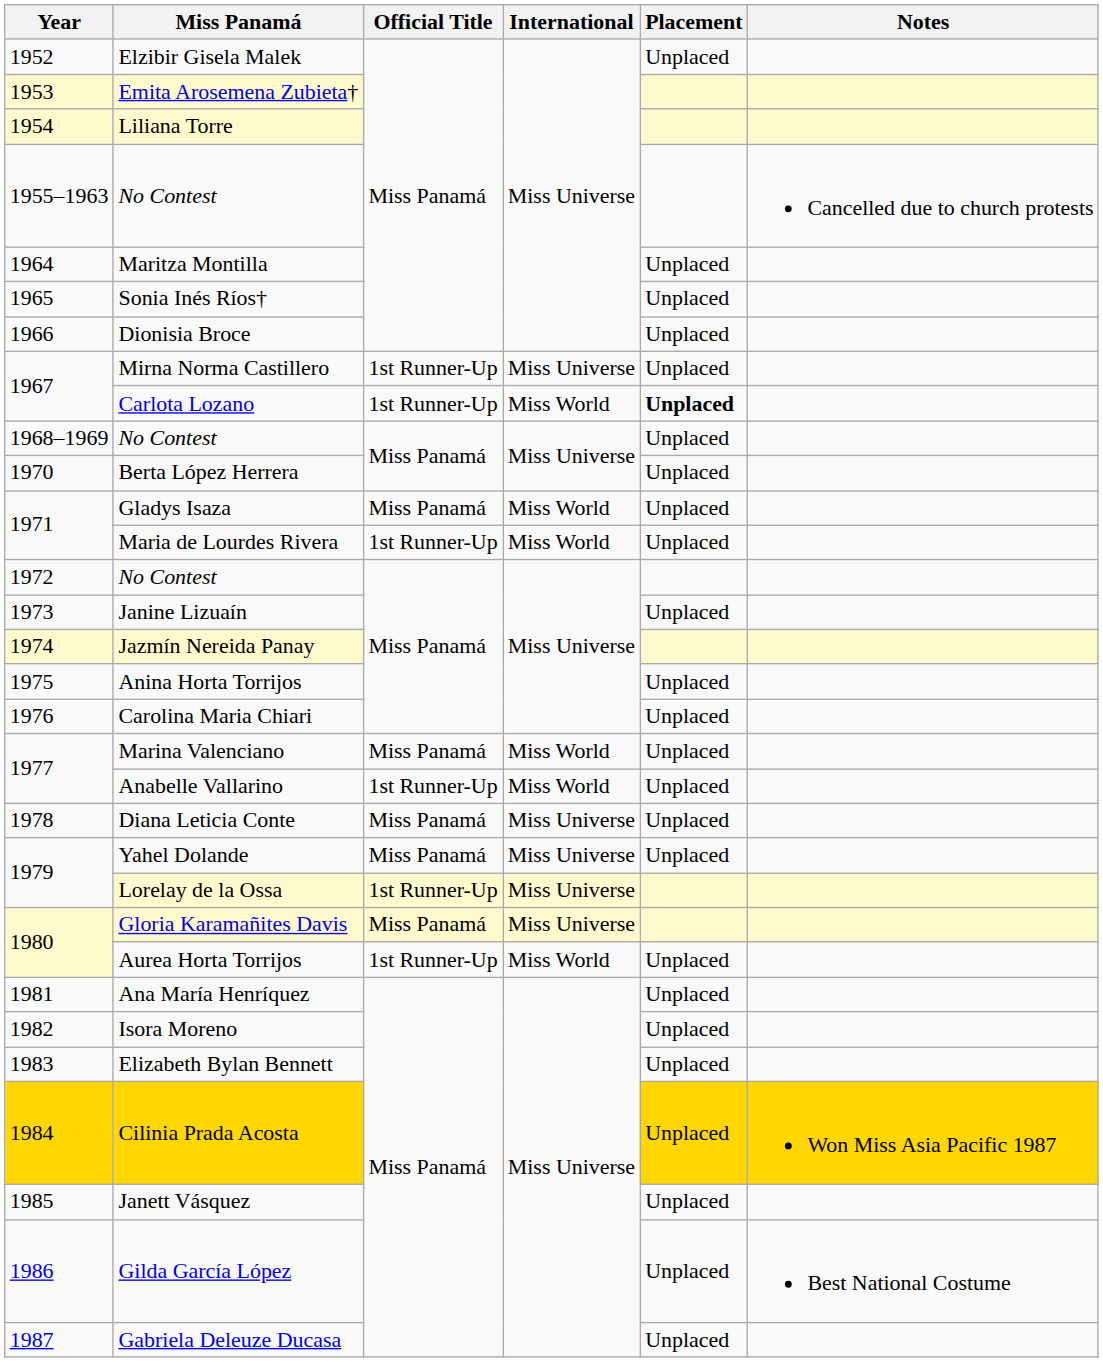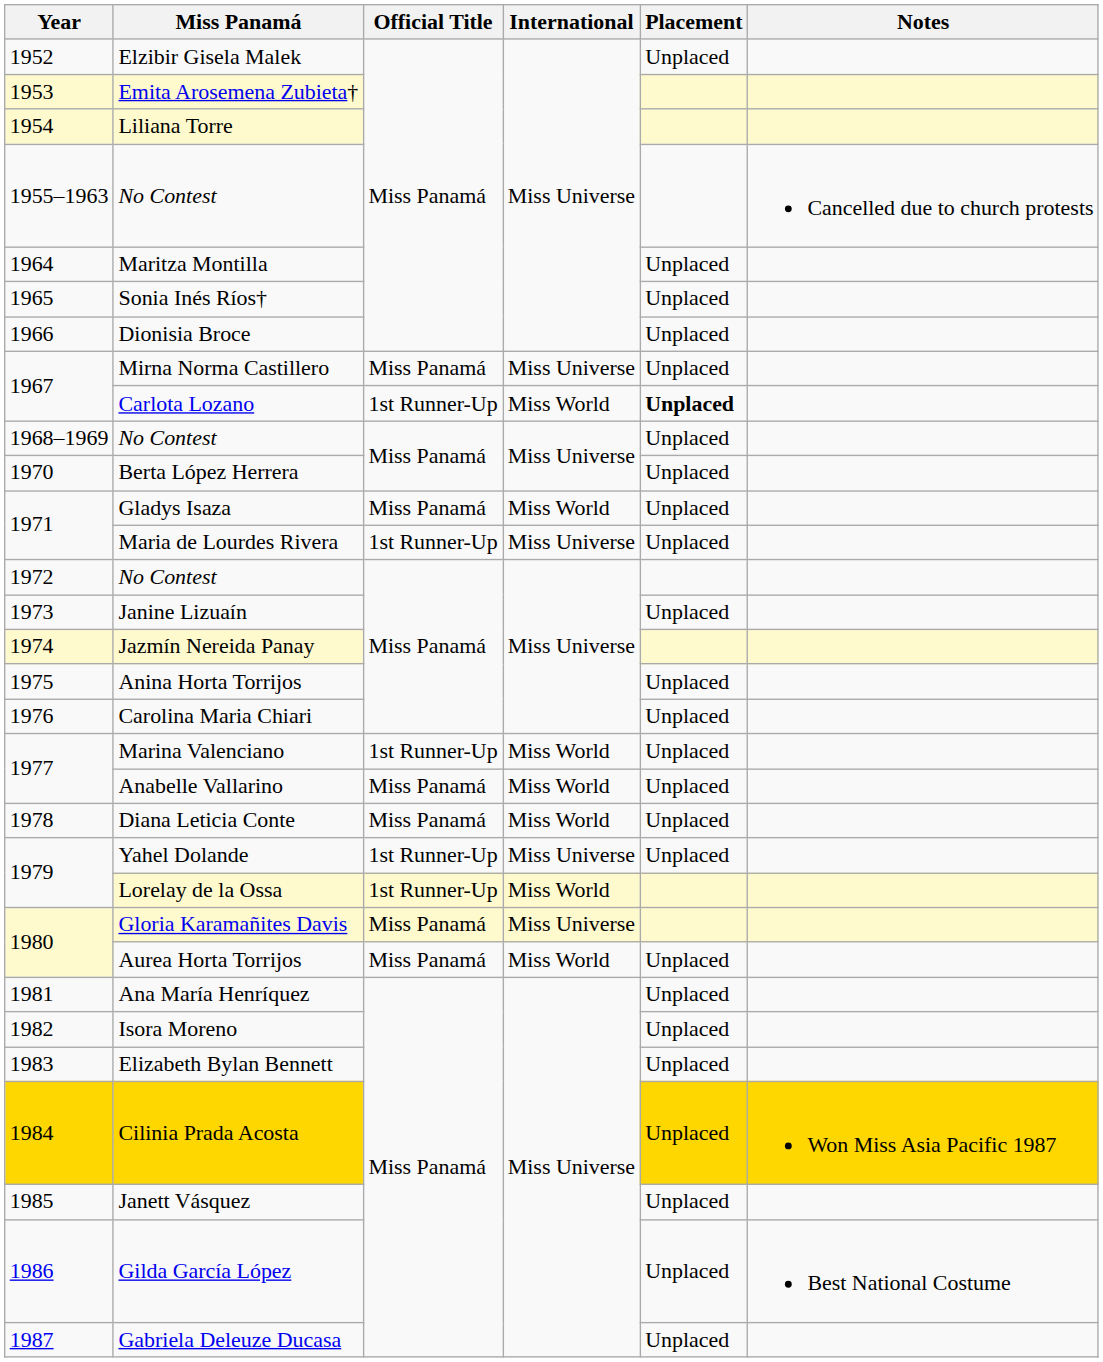Mirna Norma Castillero | Official Title: 1st Runner-Up -> Miss Panamá
Maria de Lourdes Rivera | International: Miss World -> Miss Universe
Marina Valenciano | Official Title: Miss Panamá -> 1st Runner-Up
Anabelle Vallarino | Official Title: 1st Runner-Up -> Miss Panamá
Diana Leticia Conte | International: Miss Universe -> Miss World
Yahel Dolande | Official Title: Miss Panamá -> 1st Runner-Up
Lorelay de la Ossa | International: Miss Universe -> Miss World
Aurea Horta Torrijos | Official Title: 1st Runner-Up -> Miss Panamá
